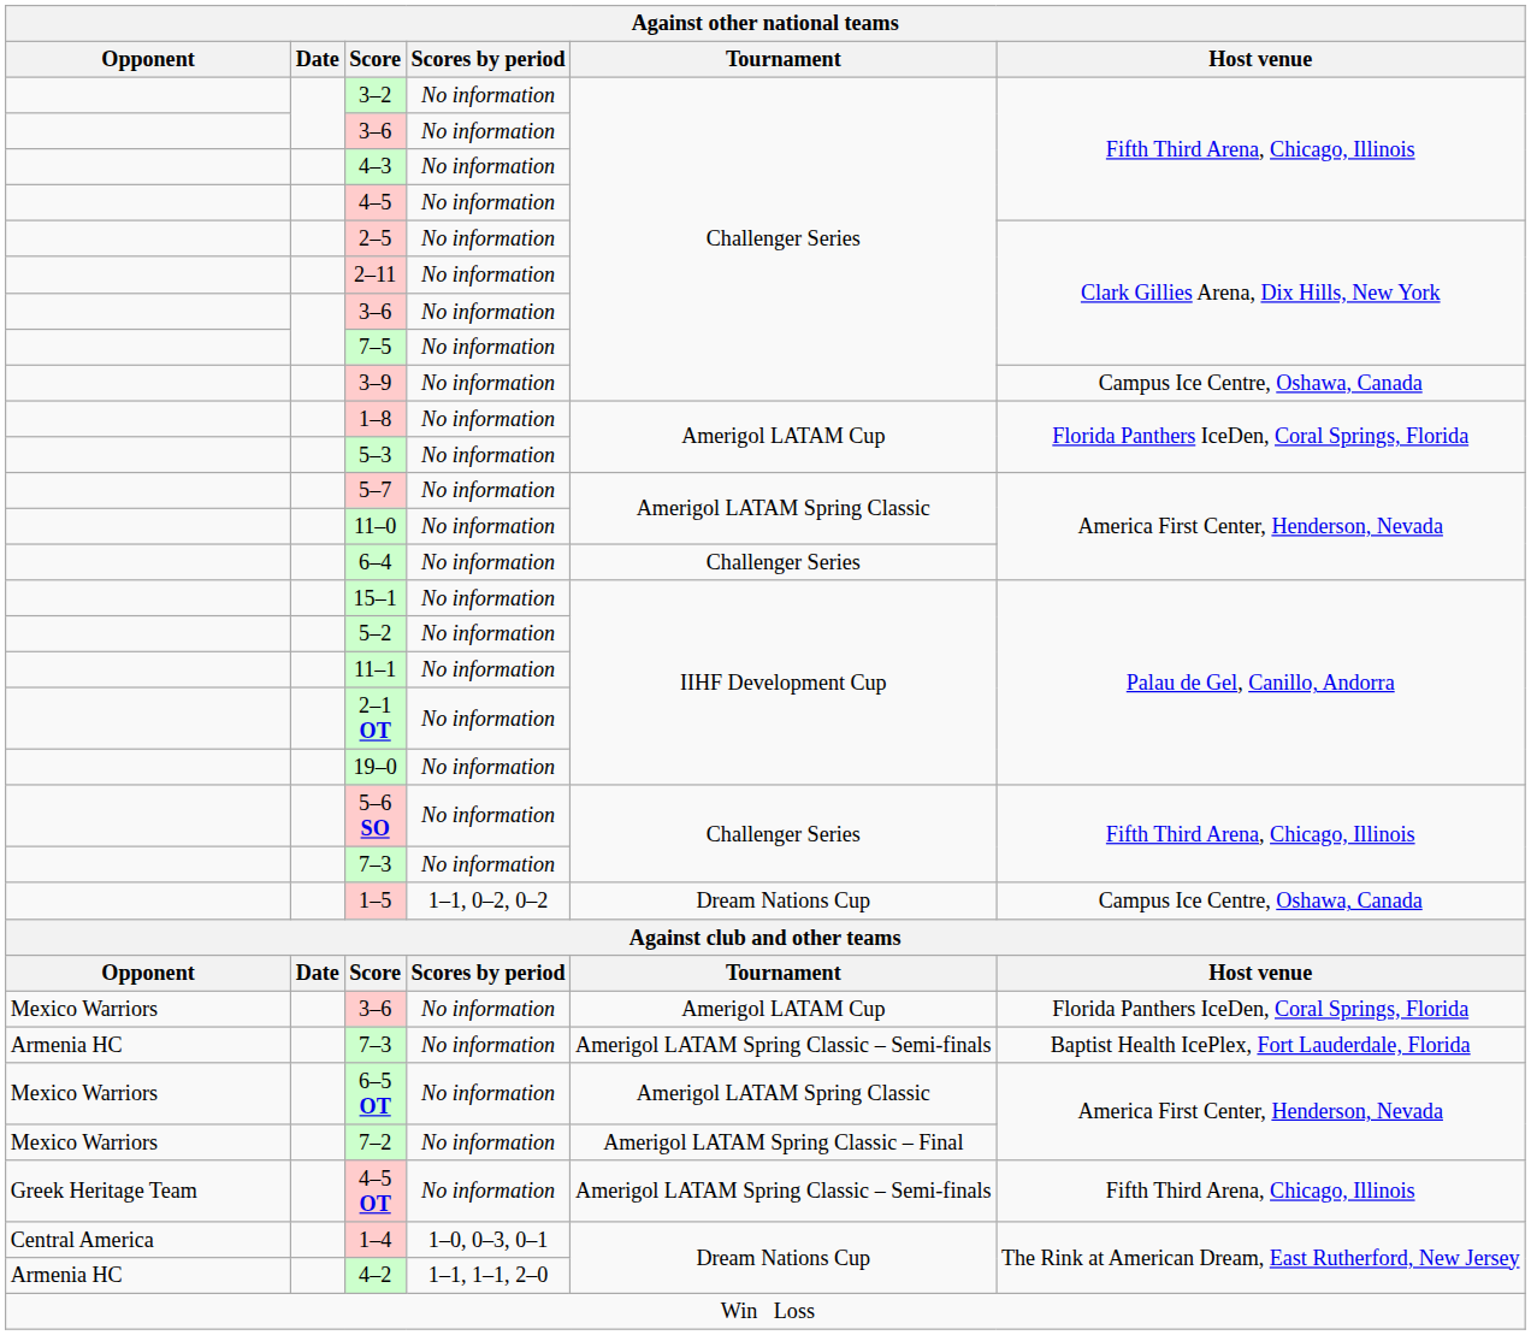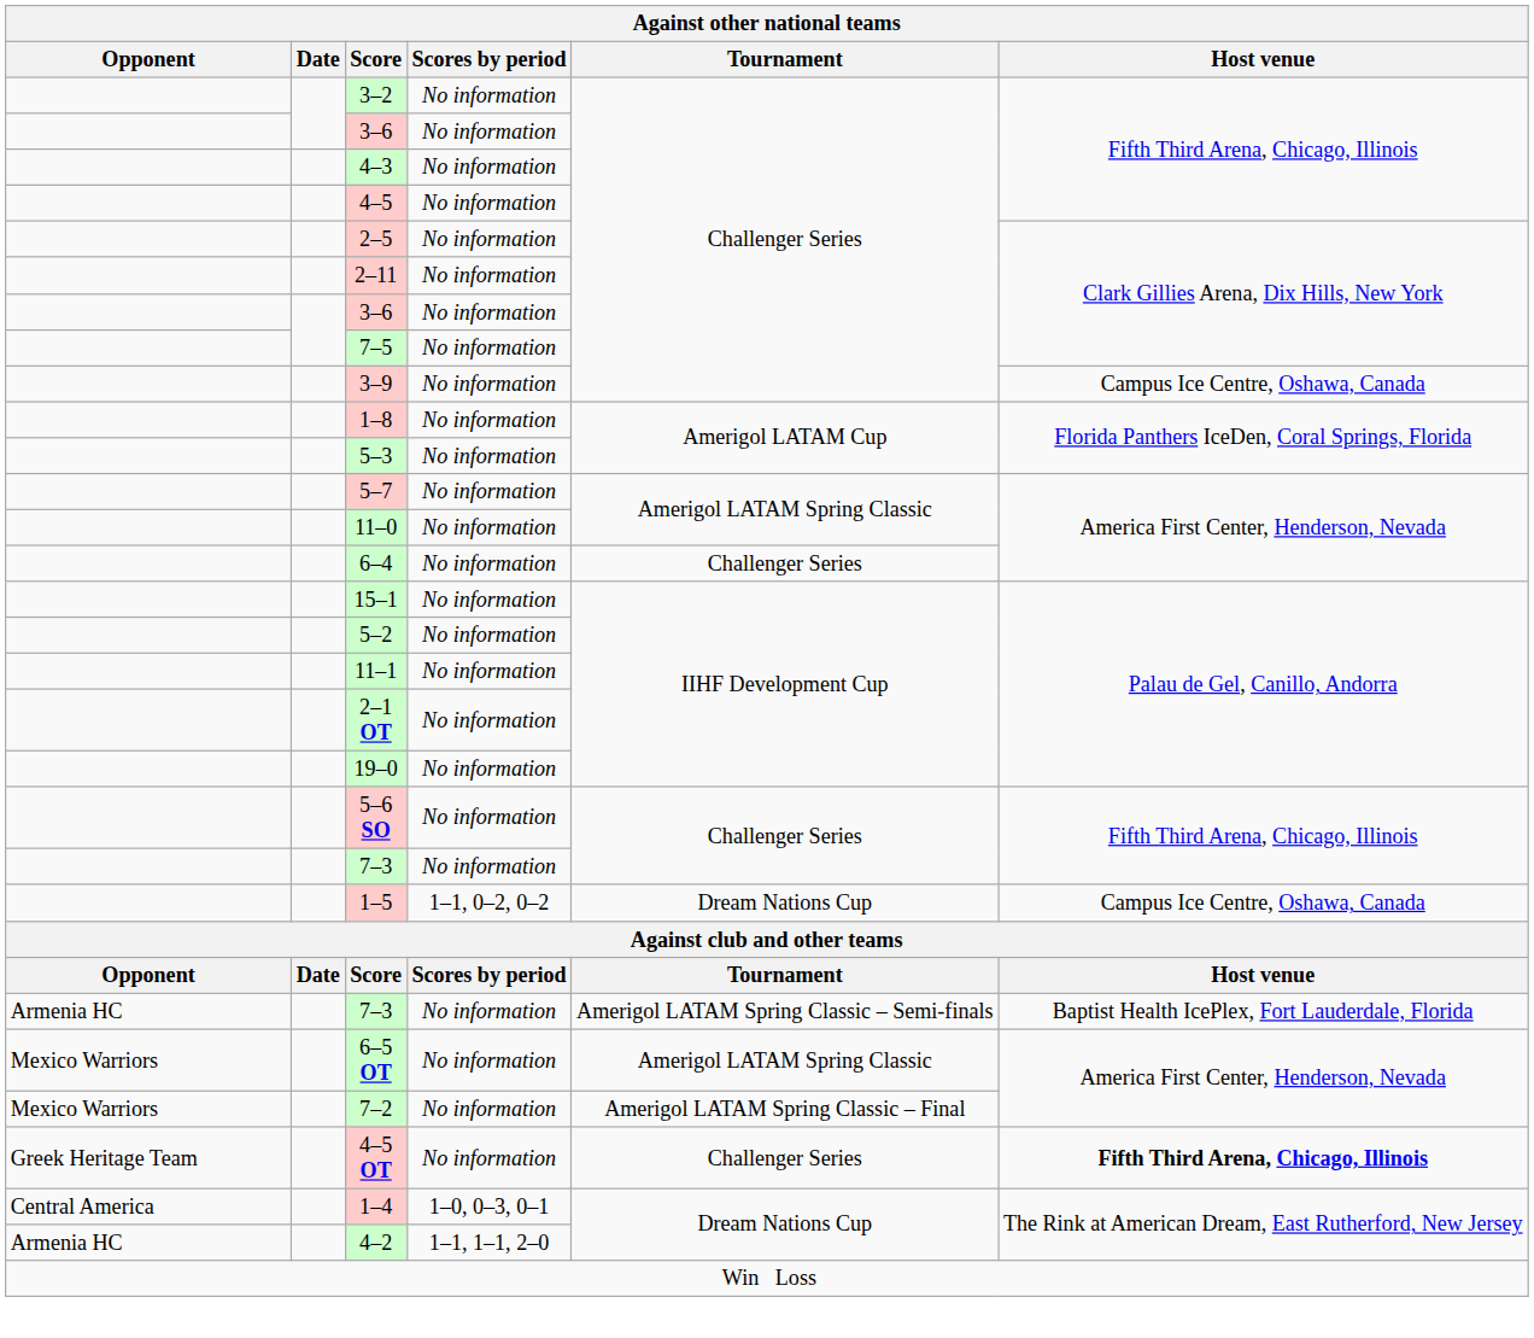- row: Mexico Warriors | 3–6 | No information | Amerigol LATAM Cup | Florida Panthers IceDen, Coral Springs, Florida
4–5 OT | Tournament: Amerigol LATAM Spring Classic – Semi-finals -> Challenger Series
4–5 OT | Host venue: normal -> bold
